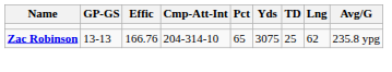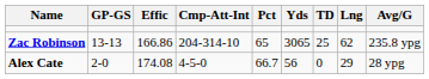Zac Robinson | Effic: 166.76 -> 166.86
Zac Robinson | Yds: 3075 -> 3065
+ row: Alex Cate | 2-0 | 174.08 | 4-5-0 | 66.7 | 56 | 0 | 29 | 28 ypg
